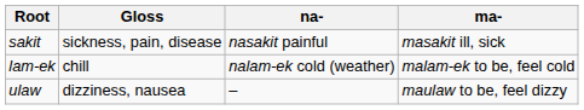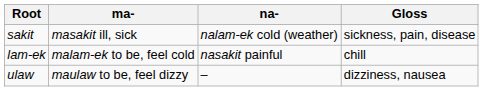columns swapped: Gloss <-> ma-
sakit | na-: nasakit painful -> nalam-ek cold (weather)
lam-ek | na-: nalam-ek cold (weather) -> nasakit painful
